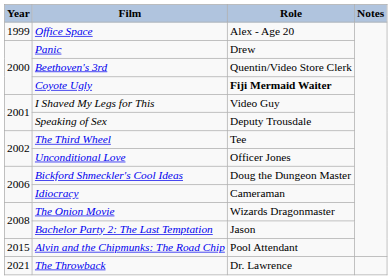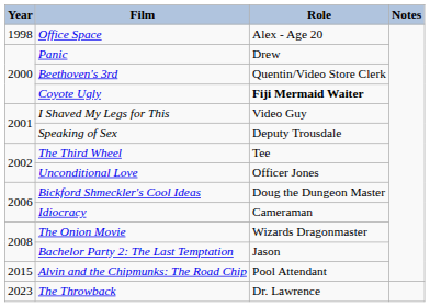Office Space | Year: 1999 -> 1998
The Throwback | Year: 2021 -> 2023
